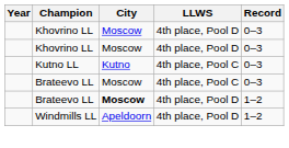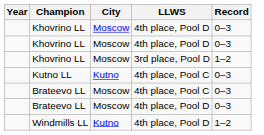+ row: Khovrino LL | Moscow | 3rd place, Pool D | 1–2
Brateevo LL / 4th place, Pool D | City: bold -> normal
Brateevo LL / 4th place, Pool D | Record: 1–2 -> 0–3
Windmills LL | City: Apeldoorn -> Kutno
